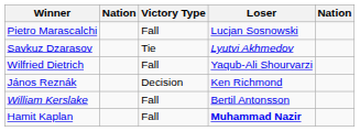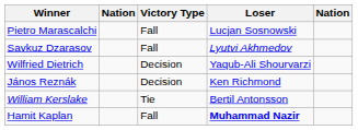Savkuz Dzarasov | Victory Type: Tie -> Fall
Wilfried Dietrich | Victory Type: Fall -> Decision
William Kerslake | Victory Type: Fall -> Tie
